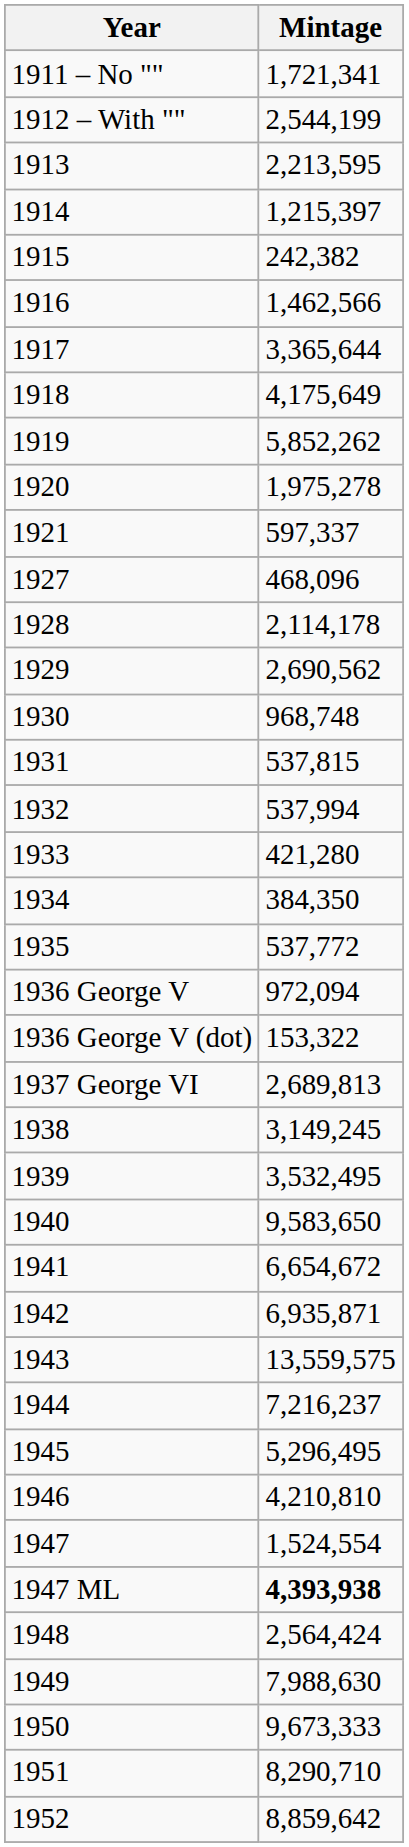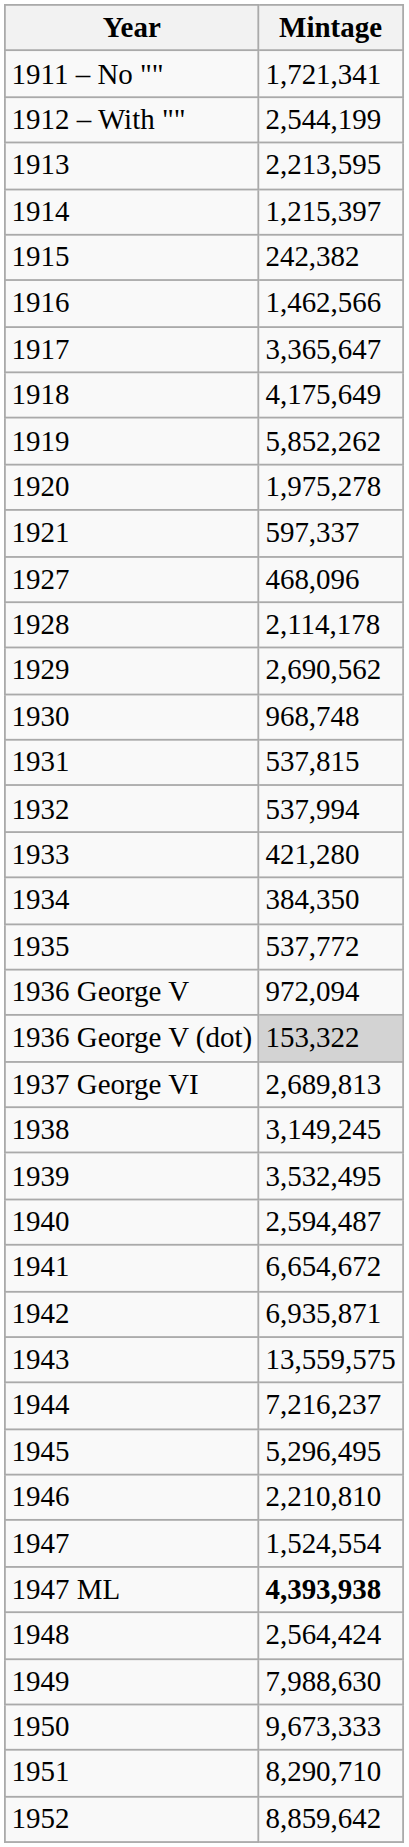1917 | Mintage: 3,365,644 -> 3,365,647
1936 George V (dot) | Mintage: no background -> lightgrey background
1940 | Mintage: 9,583,650 -> 2,594,487
1946 | Mintage: 4,210,810 -> 2,210,810
